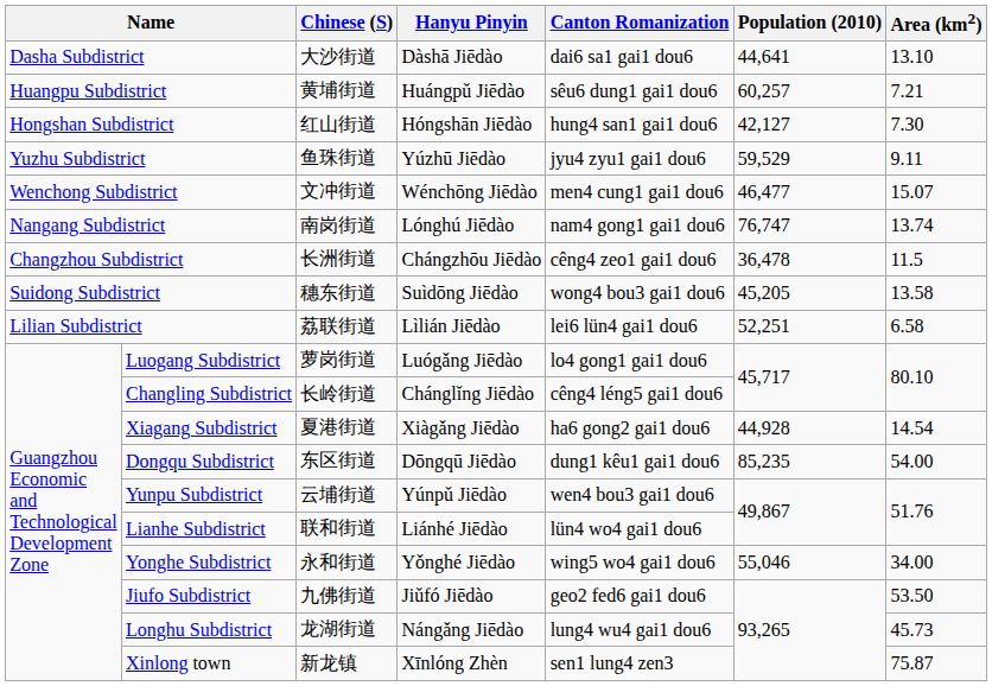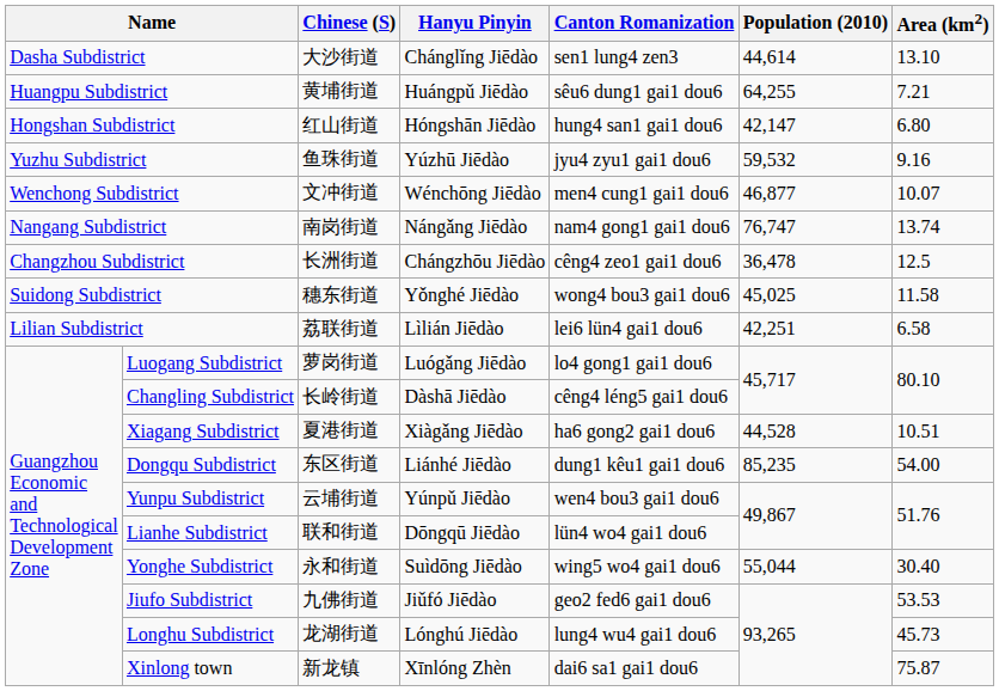Dasha Subdistrict | Hanyu Pinyin: Dàshā Jiēdào -> Chánglǐng Jiēdào
Dasha Subdistrict | Canton Romanization: dai6 sa1 gai1 dou6 -> sen1 lung4 zen3
Dasha Subdistrict | Population (2010): 44,641 -> 44,614
Huangpu Subdistrict | Population (2010): 60,257 -> 64,255
Hongshan Subdistrict | Population (2010): 42,127 -> 42,147
Hongshan Subdistrict | Area (km2): 7.30 -> 6.80
Yuzhu Subdistrict | Population (2010): 59,529 -> 59,532
Yuzhu Subdistrict | Area (km2): 9.11 -> 9.16
Wenchong Subdistrict | Population (2010): 46,477 -> 46,877
Wenchong Subdistrict | Area (km2): 15.07 -> 10.07
Nangang Subdistrict | Hanyu Pinyin: Lónghú Jiēdào -> Nángǎng Jiēdào
Changzhou Subdistrict | Area (km2): 11.5 -> 12.5
Suidong Subdistrict | Hanyu Pinyin: Suìdōng Jiēdào -> Yǒnghé Jiēdào
Suidong Subdistrict | Population (2010): 45,205 -> 45,025
Suidong Subdistrict | Area (km2): 13.58 -> 11.58
Lilian Subdistrict | Population (2010): 52,251 -> 42,251
Changling Subdistrict | Hanyu Pinyin: Chánglǐng Jiēdào -> Dàshā Jiēdào
Xiagang Subdistrict | Population (2010): 44,928 -> 44,528
Xiagang Subdistrict | Area (km2): 14.54 -> 10.51
Dongqu Subdistrict | Hanyu Pinyin: Dōngqū Jiēdào -> Liánhé Jiēdào
Lianhe Subdistrict | Hanyu Pinyin: Liánhé Jiēdào -> Dōngqū Jiēdào
Yonghe Subdistrict | Hanyu Pinyin: Yǒnghé Jiēdào -> Suìdōng Jiēdào
Yonghe Subdistrict | Population (2010): 55,046 -> 55,044
Yonghe Subdistrict | Area (km2): 34.00 -> 30.40
Jiufo Subdistrict | Area (km2): 53.50 -> 53.53
Longhu Subdistrict | Hanyu Pinyin: Nángǎng Jiēdào -> Lónghú Jiēdào
Xinlong town | Canton Romanization: sen1 lung4 zen3 -> dai6 sa1 gai1 dou6
